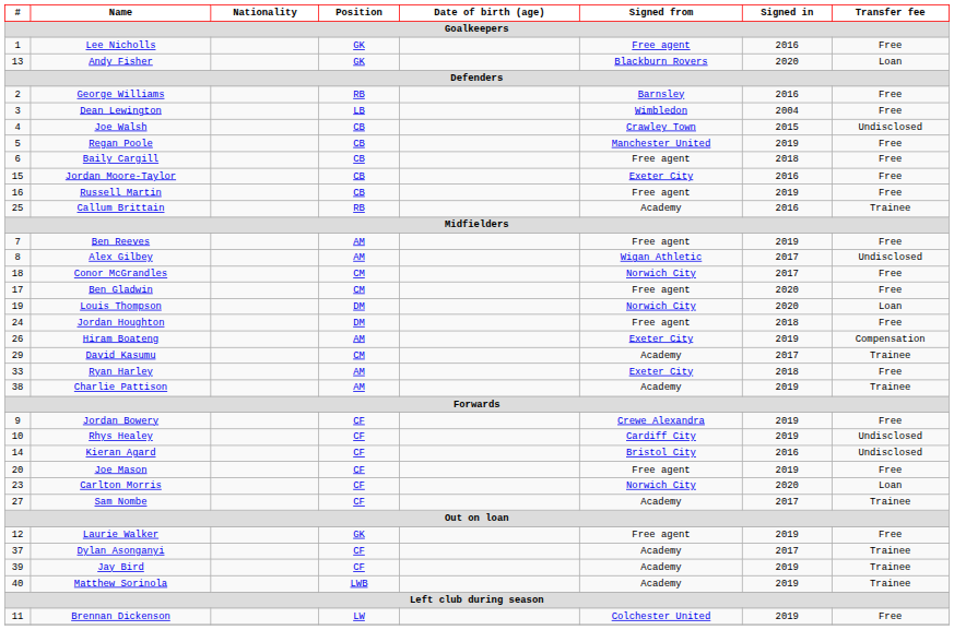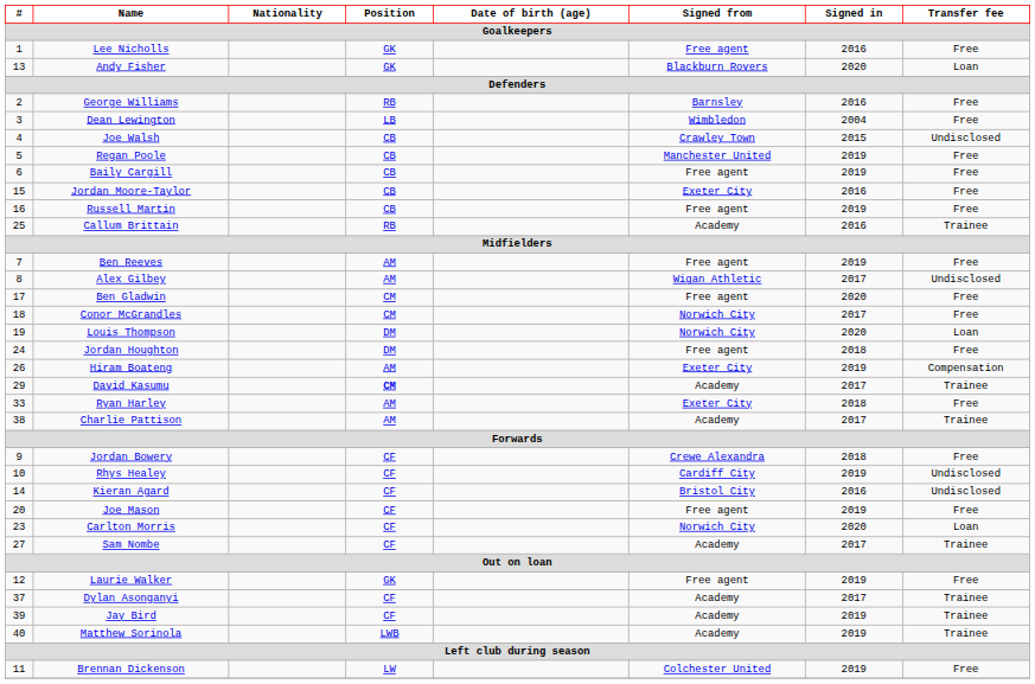Baily Cargill | Signed in: 2018 -> 2019
rows swapped: Ben Gladwin <-> Conor McGrandles
David Kasumu | Position: normal -> bold
Charlie Pattison | Signed in: 2019 -> 2017
Jordan Bowery | Signed in: 2019 -> 2018
